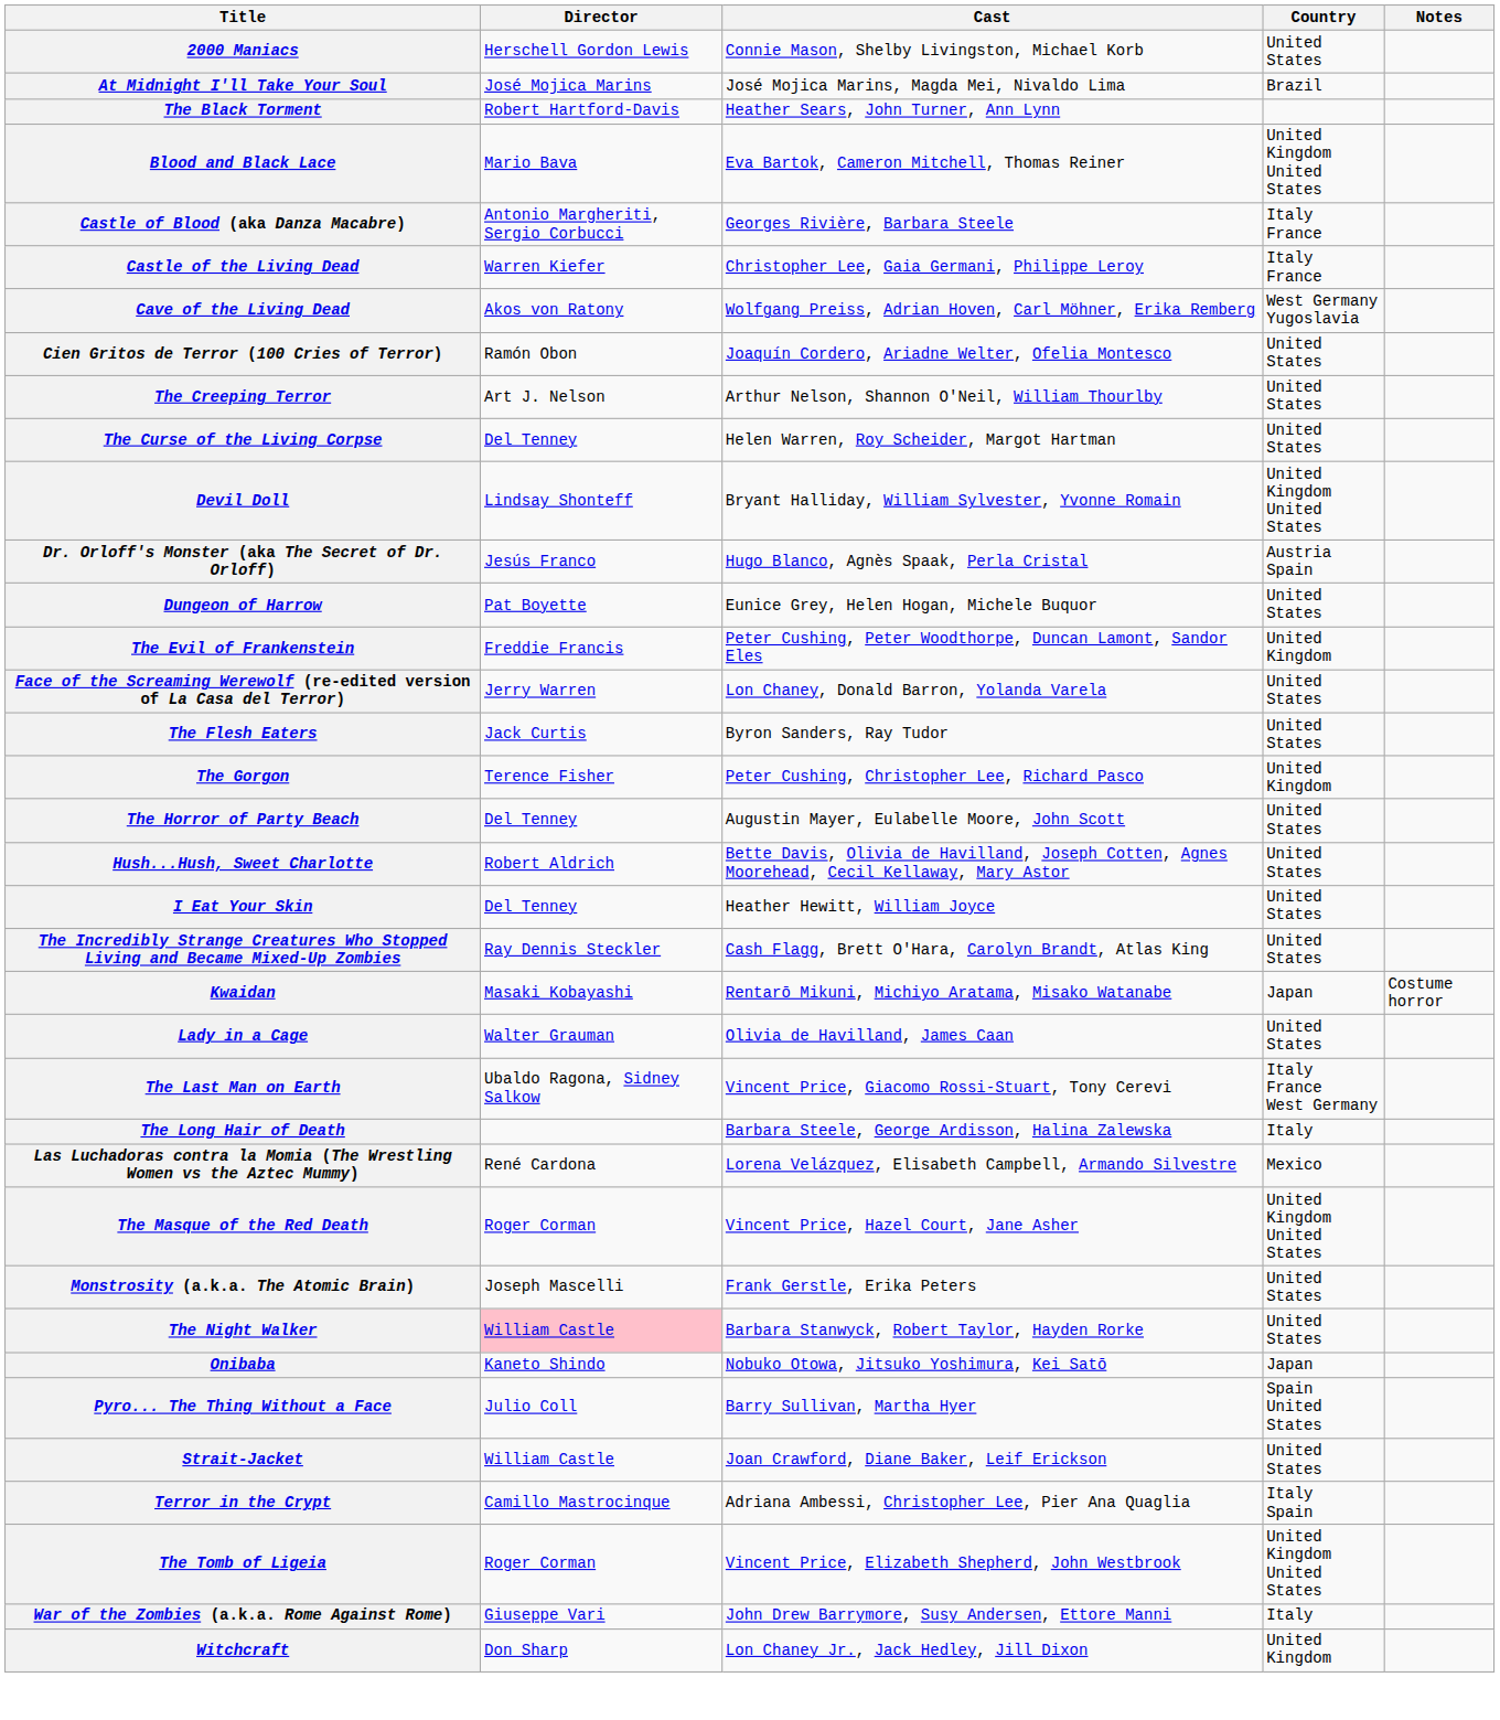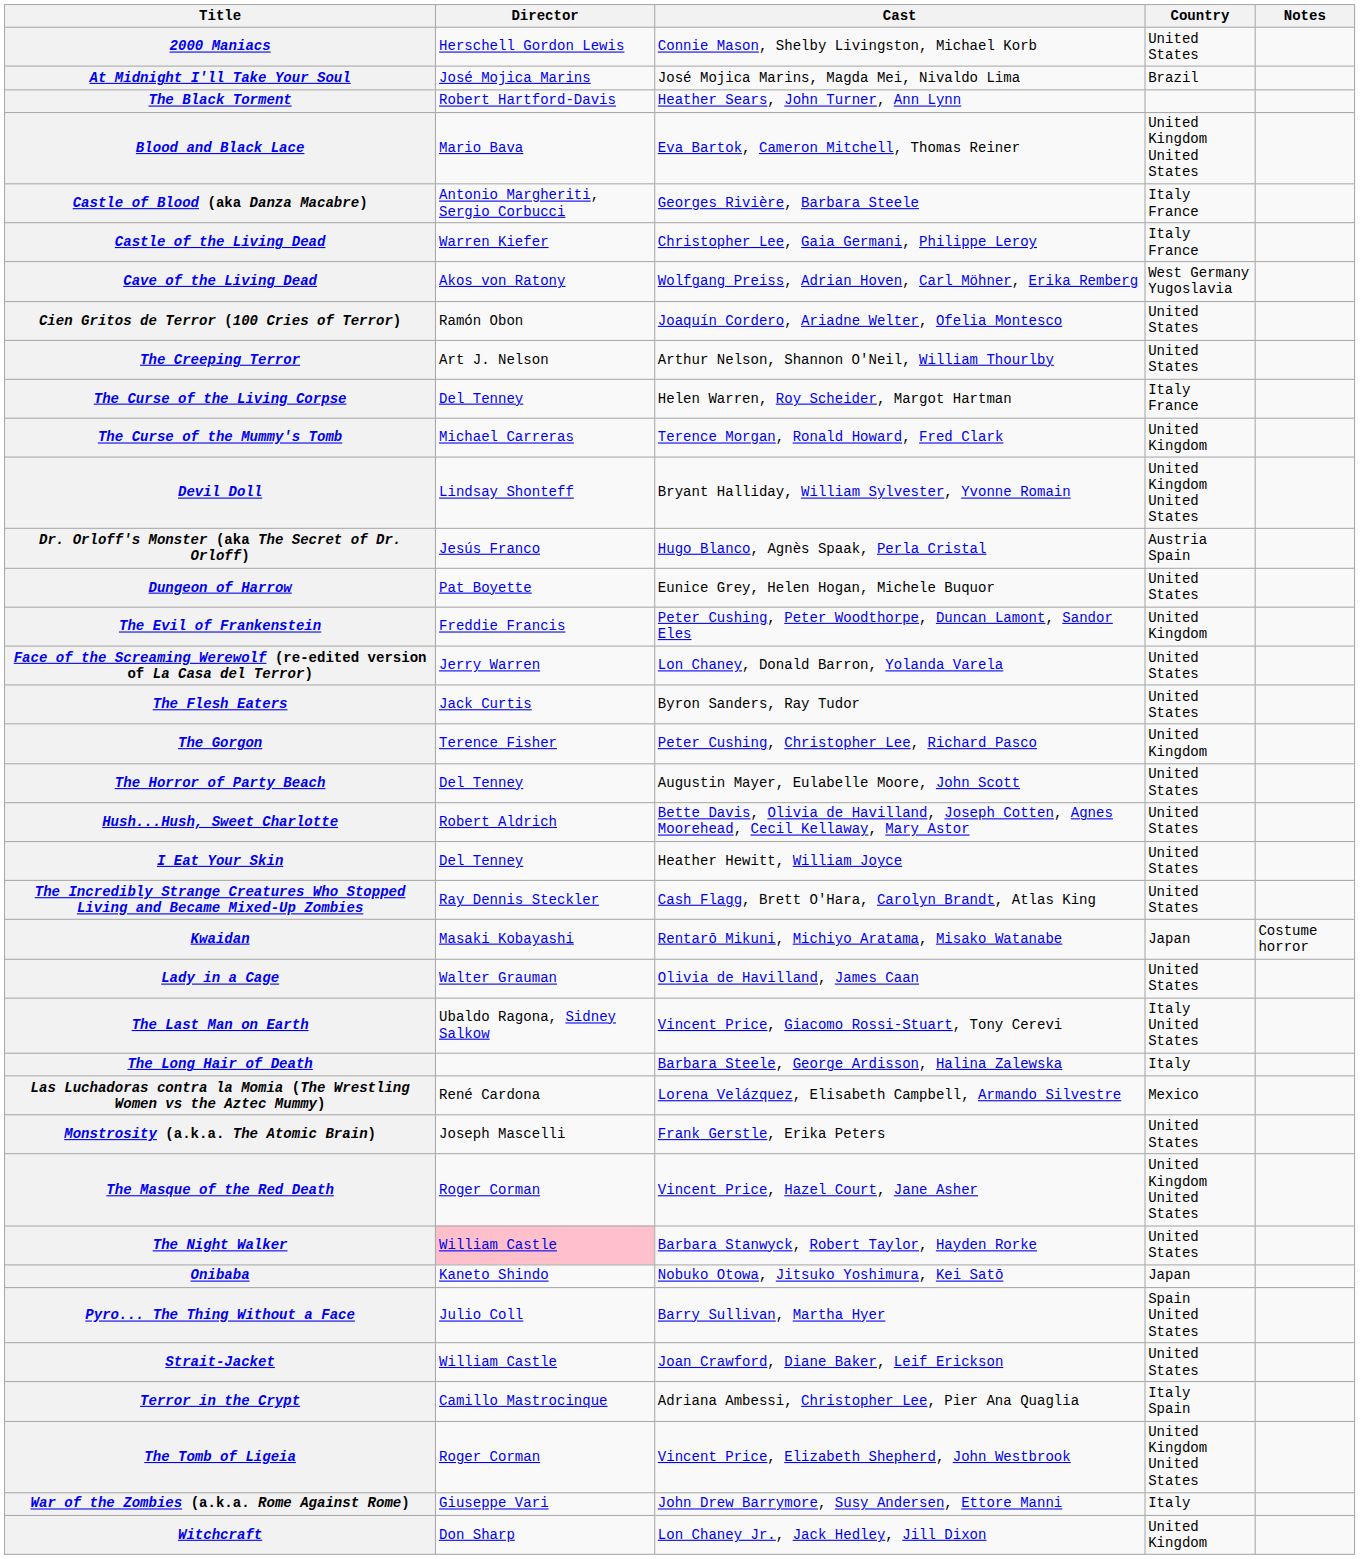The Curse of the Living Corpse | Country: United States -> Italy France
+ row: The Curse of the Mummy's Tomb | Michael Carreras | Terence Morgan, Ronald Howard, Fred Clark | United Kingdom
The Last Man on Earth | Country: Italy France West Germany -> Italy United States
rows swapped: The Masque of the Red Death <-> Monstrosity (a.k.a. The Atomic Brain)
